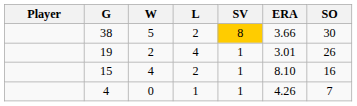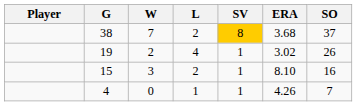38 | W: 5 -> 7
38 | ERA: 3.66 -> 3.68
38 | SO: 30 -> 37
19 | ERA: 3.01 -> 3.02
15 | W: 4 -> 3
